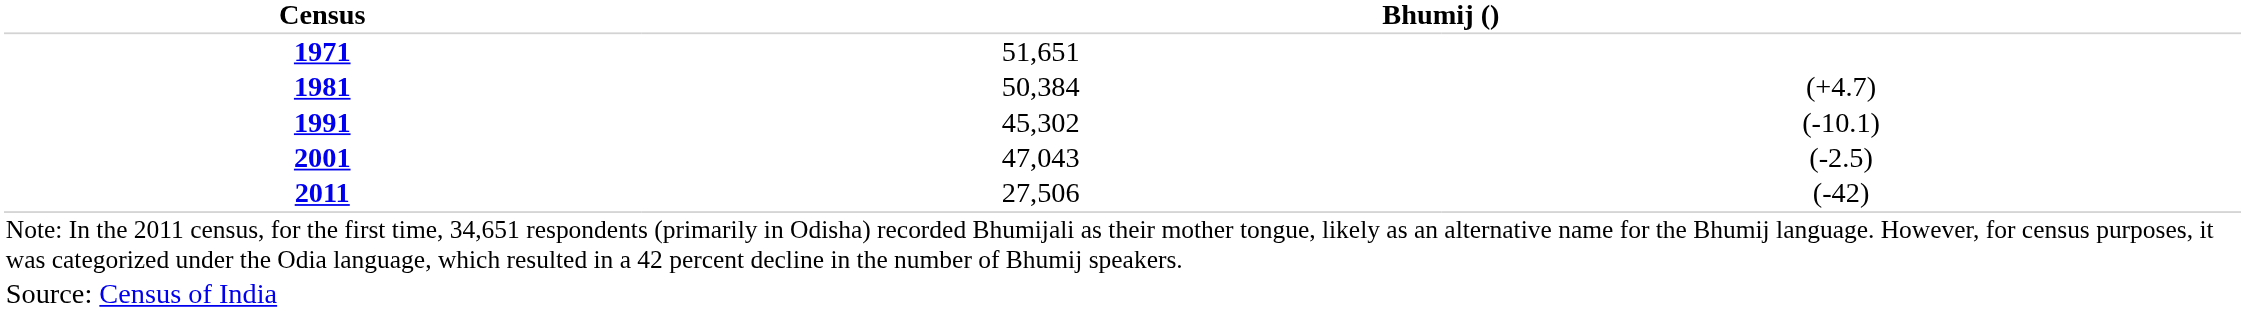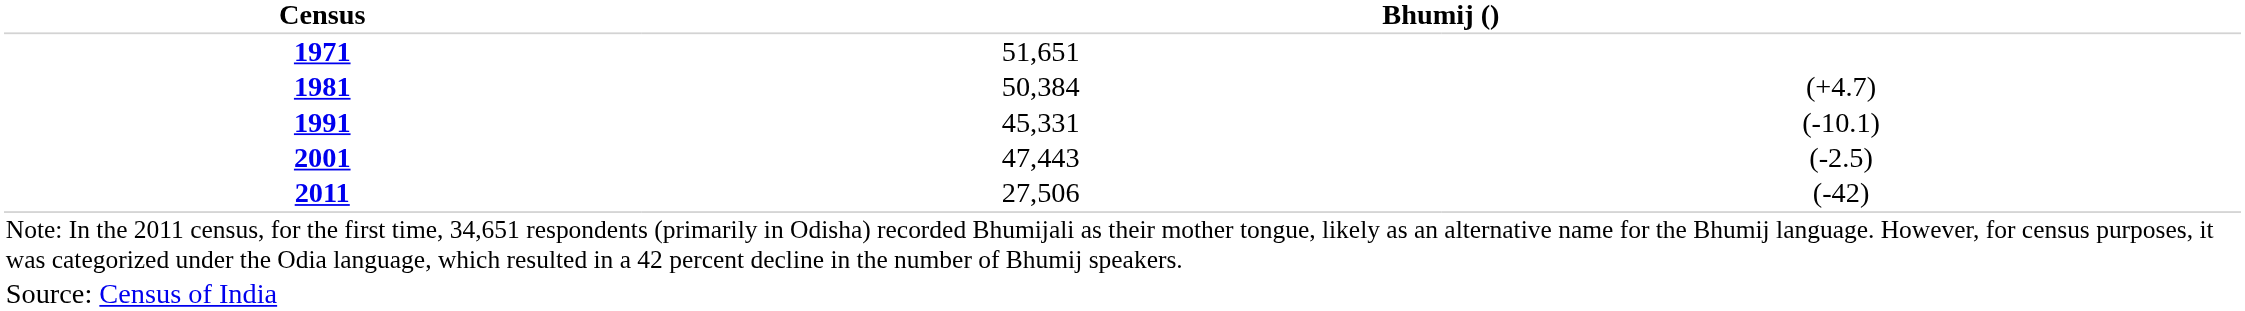1991 | column 2: 45,302 -> 45,331
2001 | column 2: 47,043 -> 47,443
